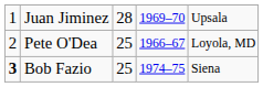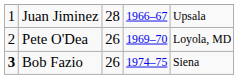Juan Jiminez | column 4: 1969–70 -> 1966–67
Pete O'Dea | column 3: 25 -> 26
Pete O'Dea | column 4: 1966–67 -> 1969–70
Bob Fazio | column 3: 25 -> 26
